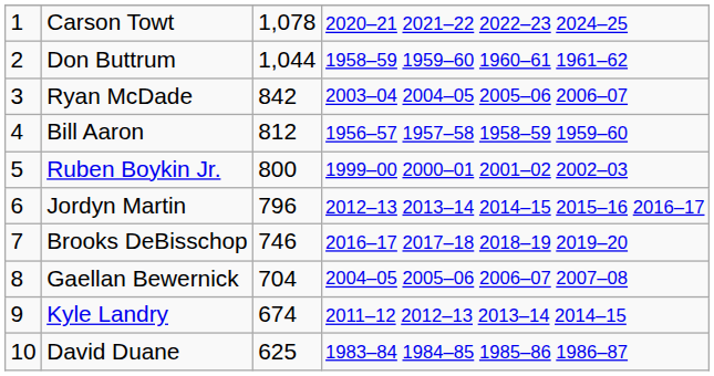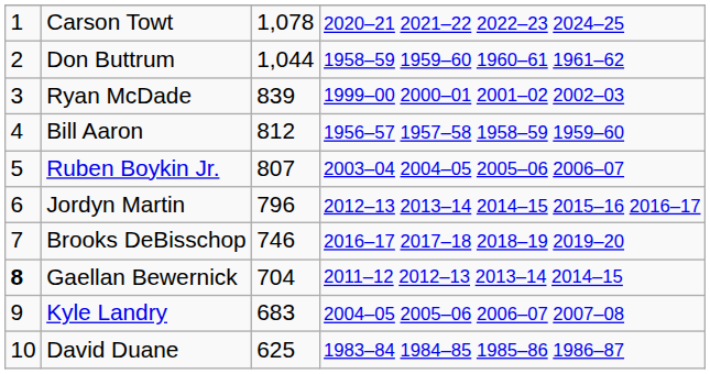Ryan McDade | column 3: 842 -> 839
Ryan McDade | column 4: 2003–04 2004–05 2005–06 2006–07 -> 1999–00 2000–01 2001–02 2002–03
Ruben Boykin Jr. | column 3: 800 -> 807
Ruben Boykin Jr. | column 4: 1999–00 2000–01 2001–02 2002–03 -> 2003–04 2004–05 2005–06 2006–07
Gaellan Bewernick | column 1: normal -> bold
Gaellan Bewernick | column 4: 2004–05 2005–06 2006–07 2007–08 -> 2011–12 2012–13 2013–14 2014–15
Kyle Landry | column 3: 674 -> 683
Kyle Landry | column 4: 2011–12 2012–13 2013–14 2014–15 -> 2004–05 2005–06 2006–07 2007–08
